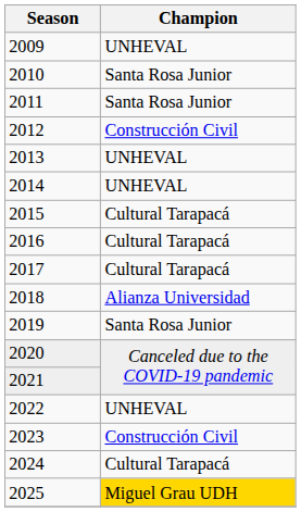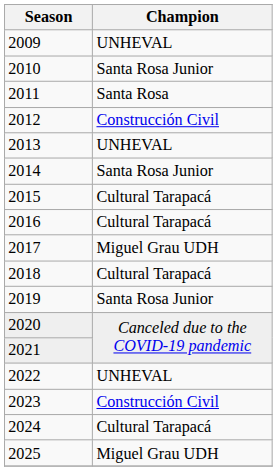2011 | Champion: Santa Rosa Junior -> Santa Rosa
2014 | Champion: UNHEVAL -> Santa Rosa Junior
2017 | Champion: Cultural Tarapacá -> Miguel Grau UDH
2018 | Champion: Alianza Universidad -> Cultural Tarapacá
2025 | Champion: gold background -> no background
